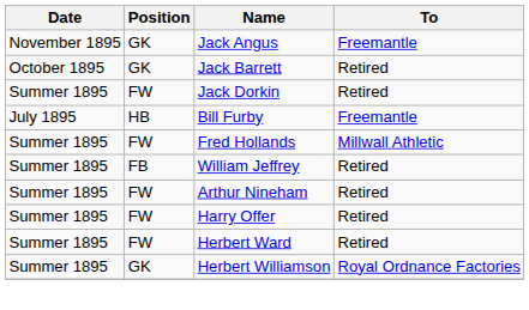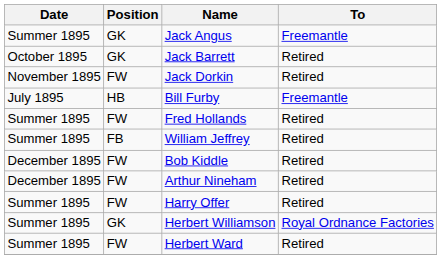Jack Angus | Date: November 1895 -> Summer 1895
Jack Dorkin | Date: Summer 1895 -> November 1895
Fred Hollands | To: Millwall Athletic -> Retired
+ row: December 1895 | FW | Bob Kiddle | Retired
Arthur Nineham | Date: Summer 1895 -> December 1895
rows swapped: Herbert Ward <-> Herbert Williamson
